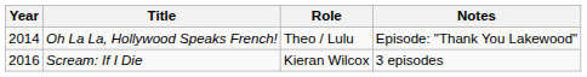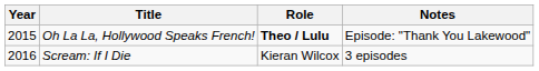Oh La La, Hollywood Speaks French! | Year: 2014 -> 2015
Oh La La, Hollywood Speaks French! | Role: normal -> bold
